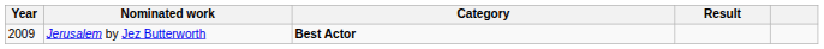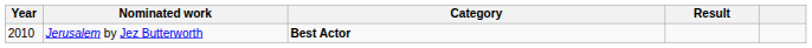Jerusalem by Jez Butterworth | Year: 2009 -> 2010
